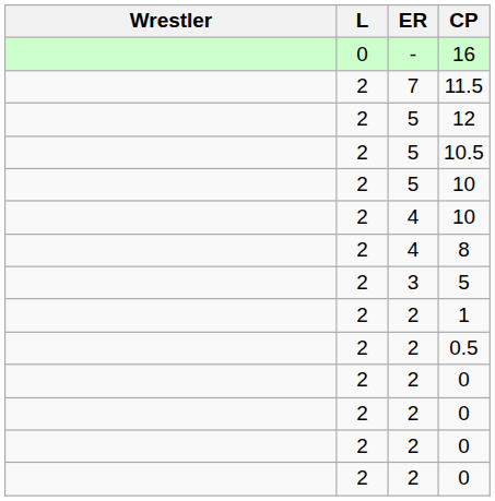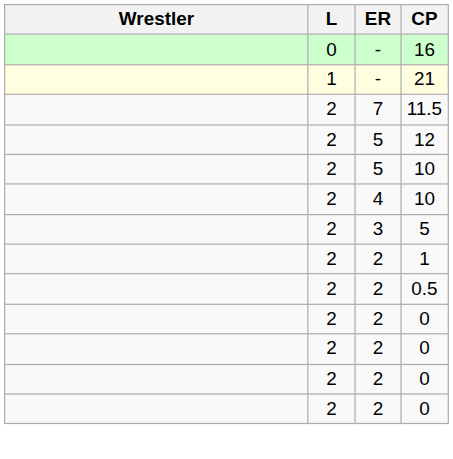+ row: 1 | - | 21
- row: 2 | 5 | 10.5
- row: 2 | 4 | 8
